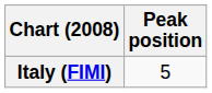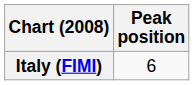Italy (FIMI) | Peak position: 5 -> 6
